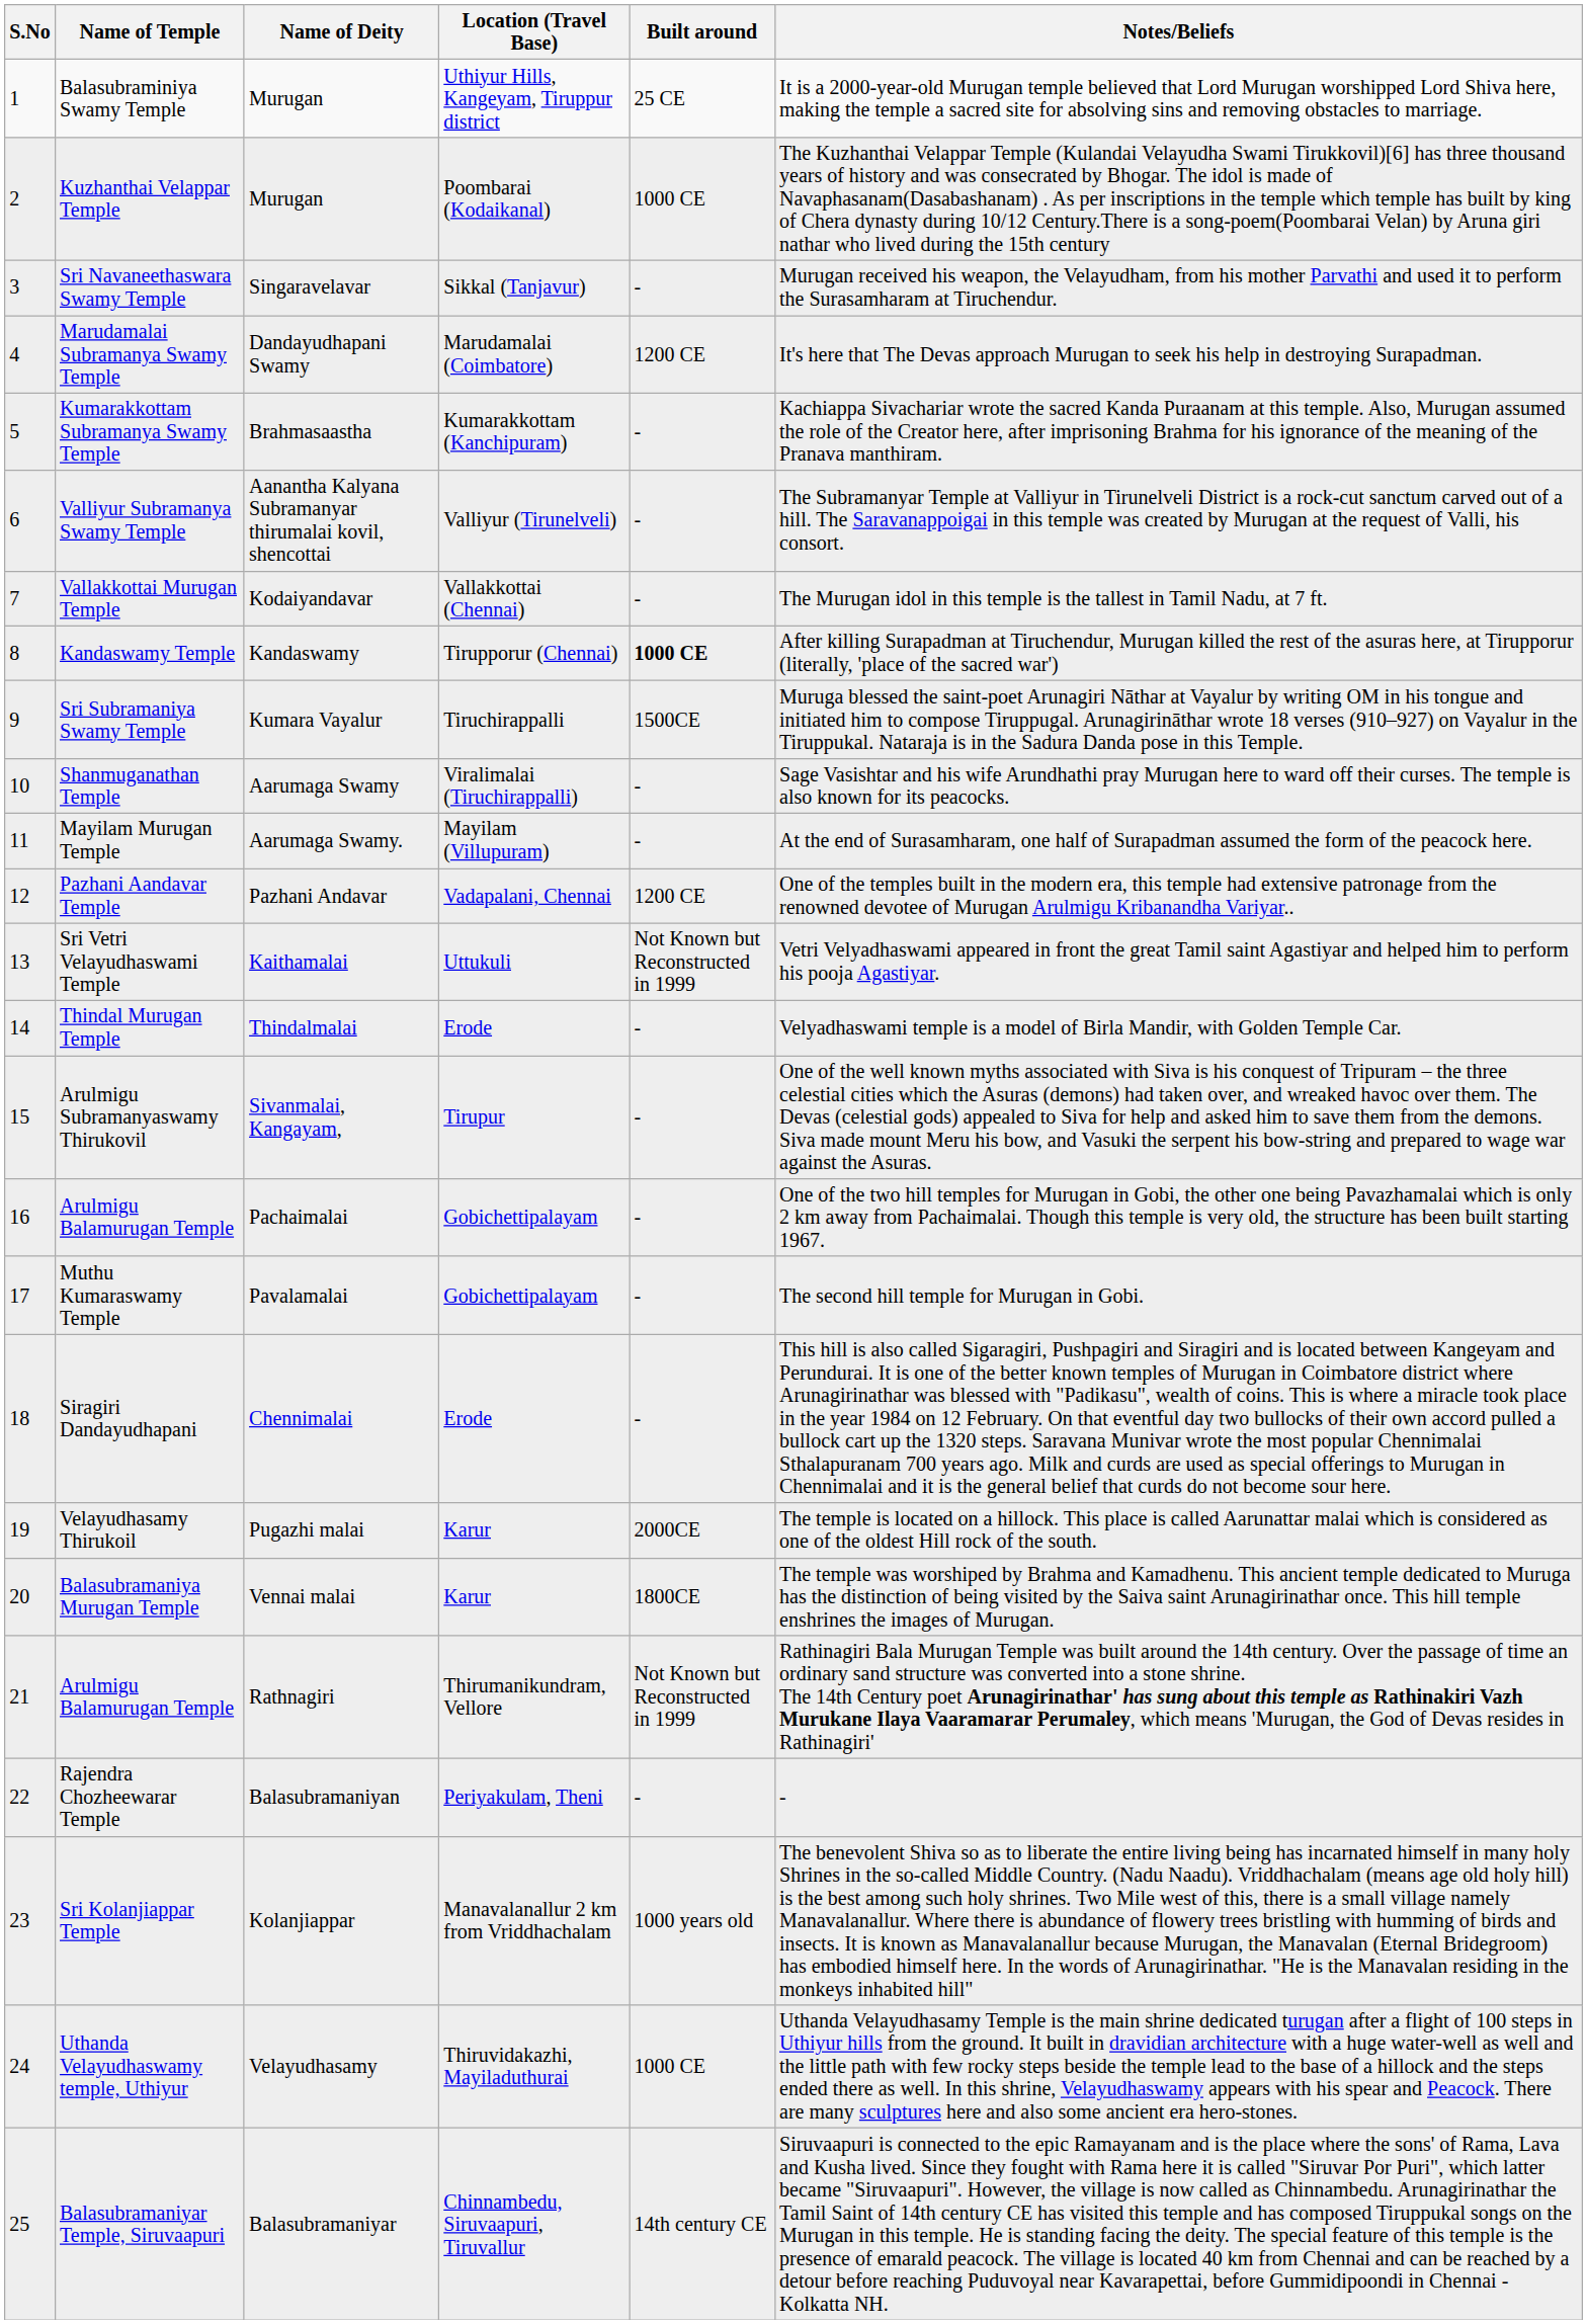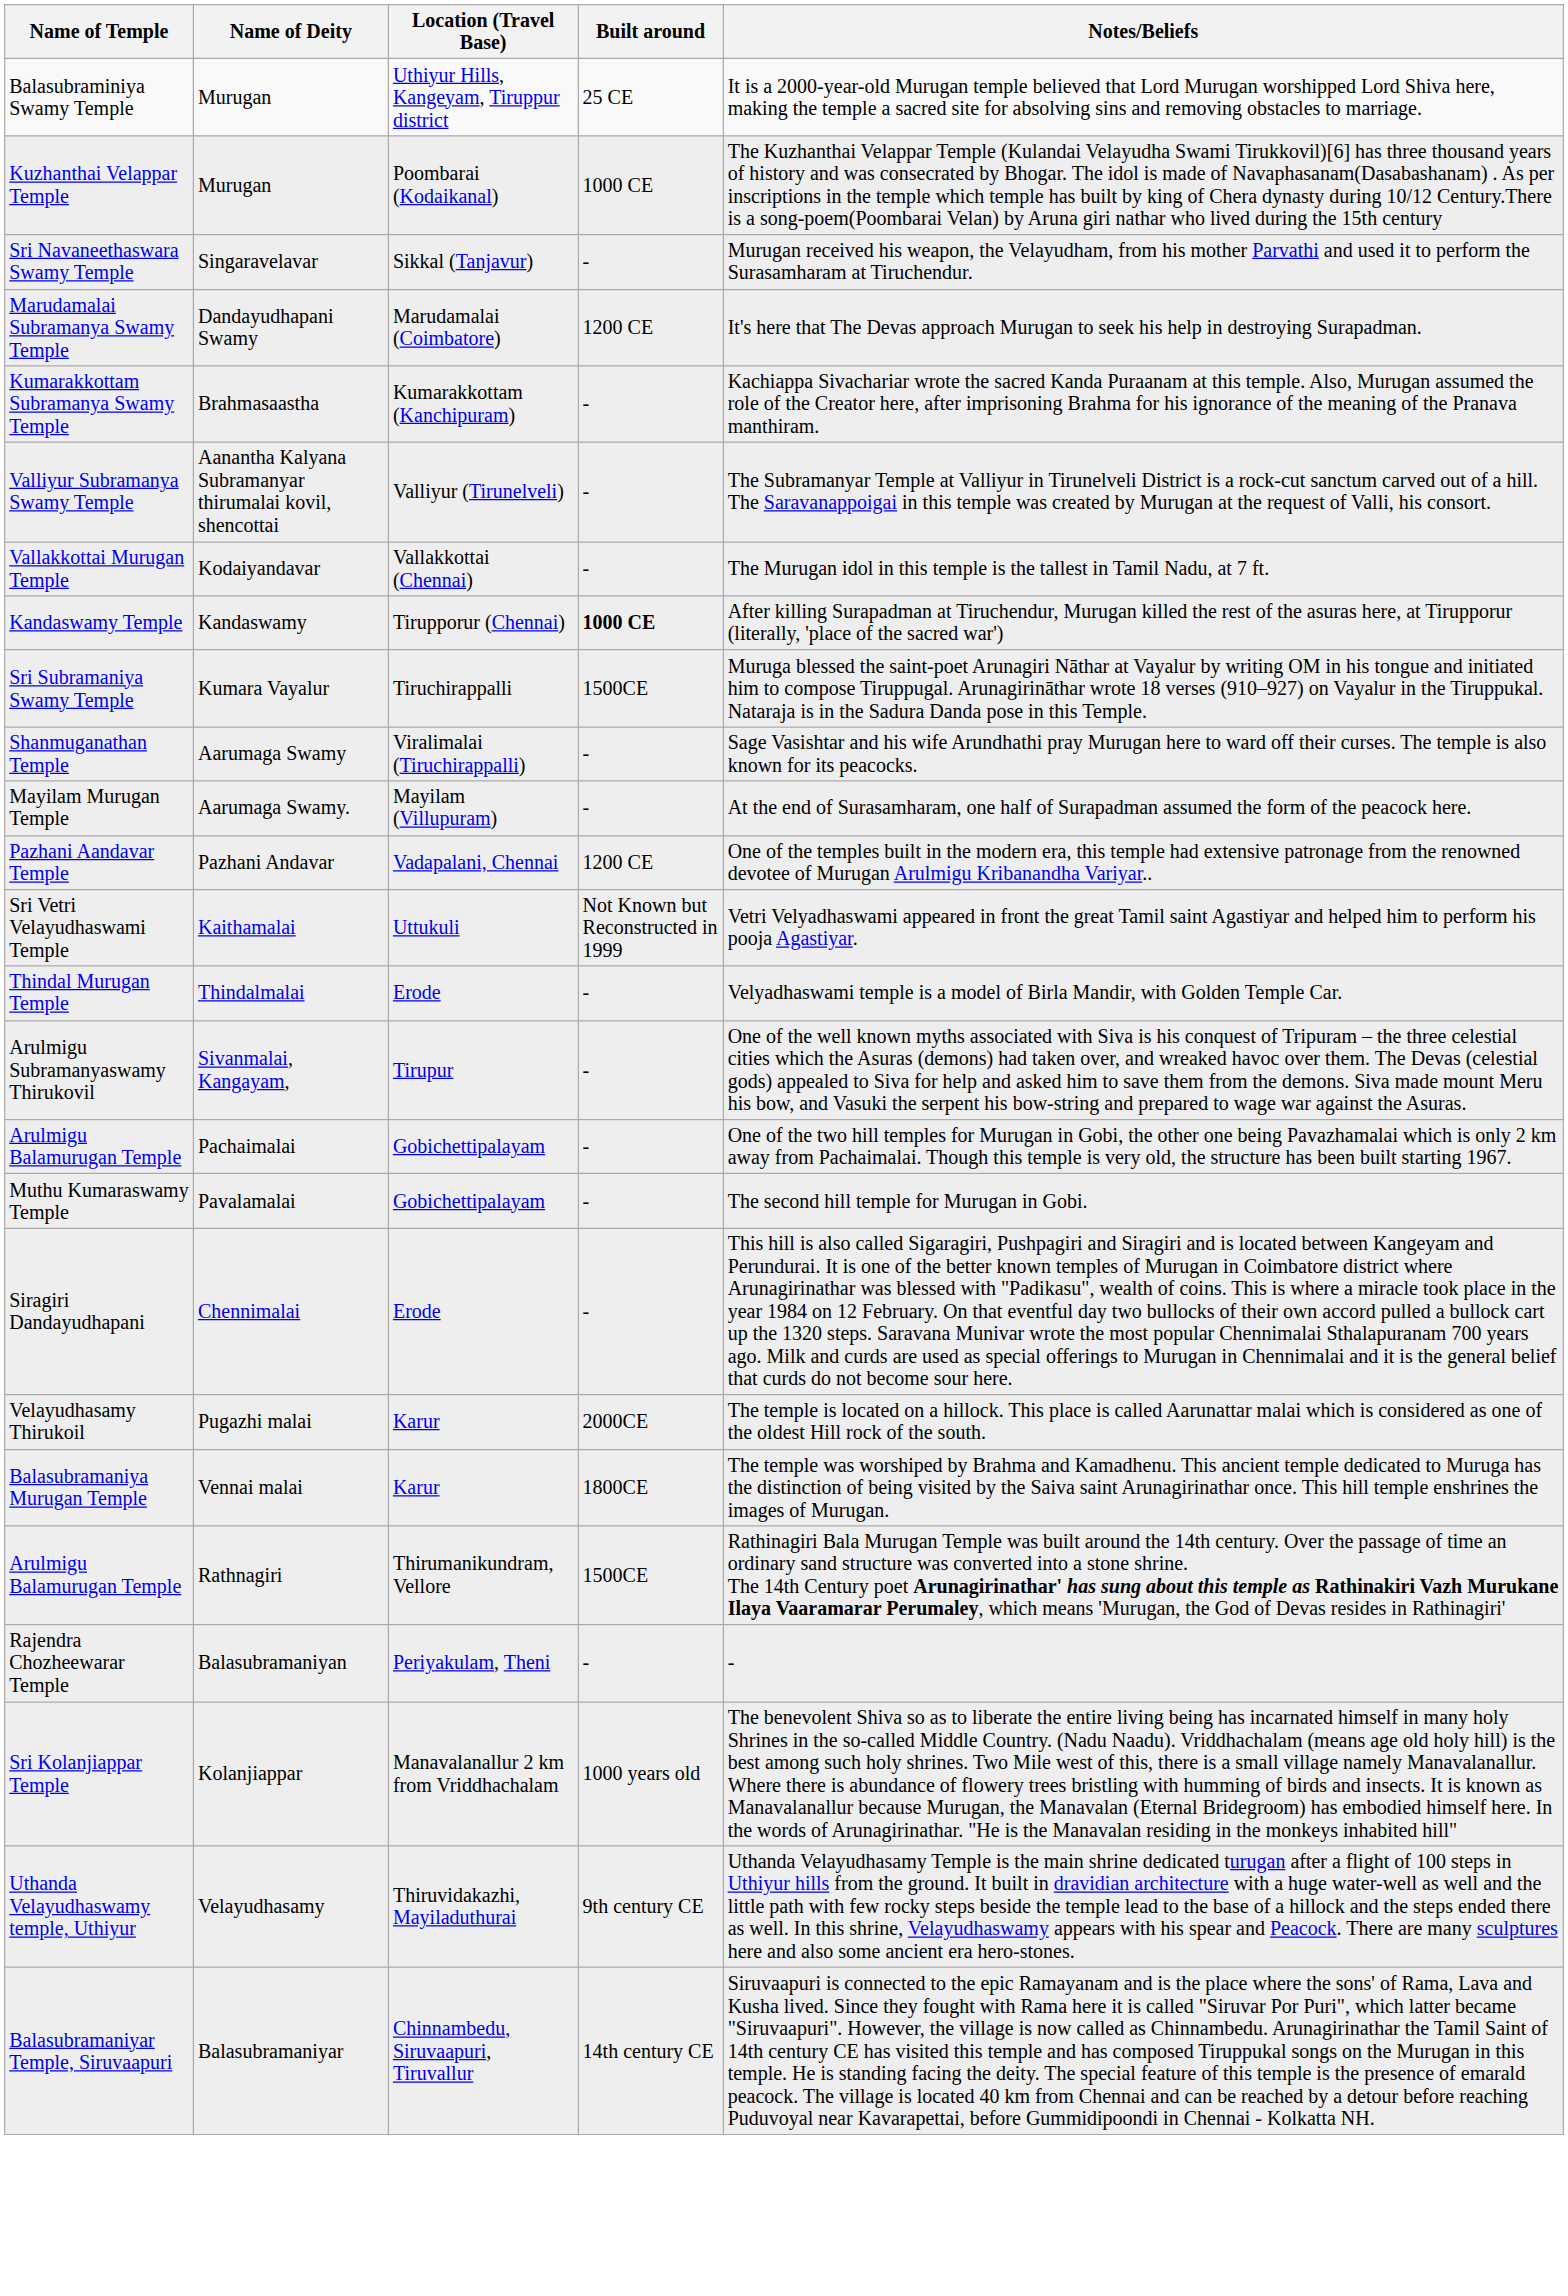- column: S.No | 1 | 2 | 3 | 4 | 5 | 6 | 7 | 8 | 9 | 10 | 11 | 12 | 13 | 14 | 15 | 16 | 17 | 18 | 19 | 20 | 21 | 22 | 23 | 24 | 25
Arulmigu Balamurugan Temple / Rathnagiri | Built around: Not Known but Reconstructed in 1999 -> 1500CE
Uthanda Velayudhaswamy temple, Uthiyur | Built around: 1000 CE -> 9th century CE
